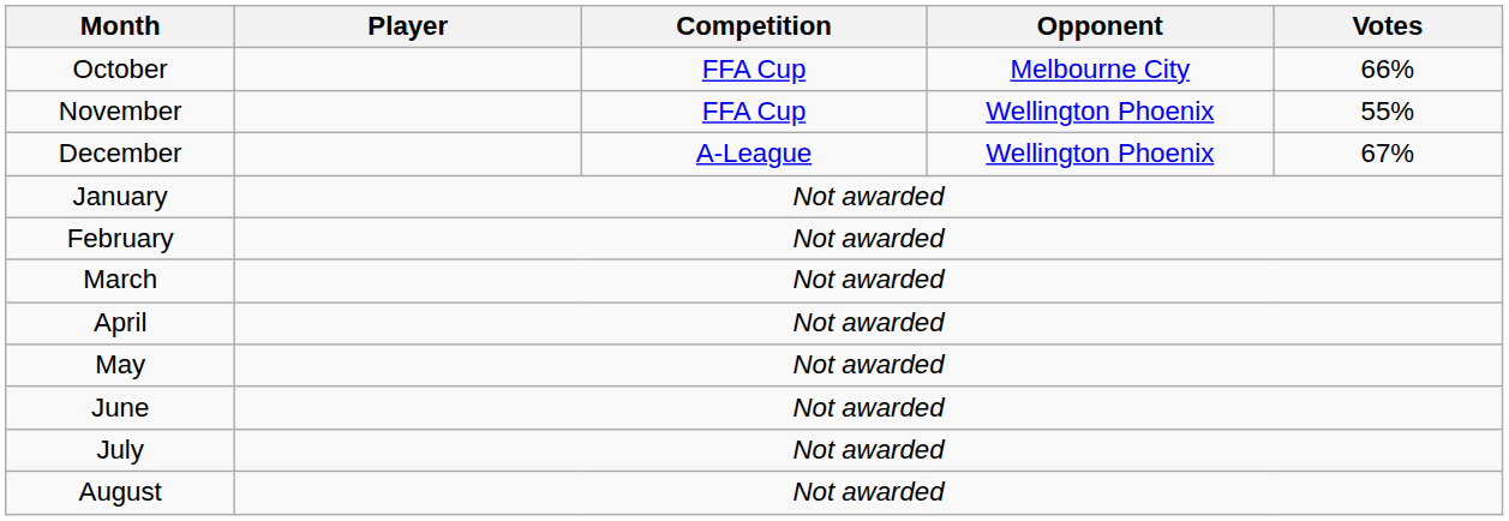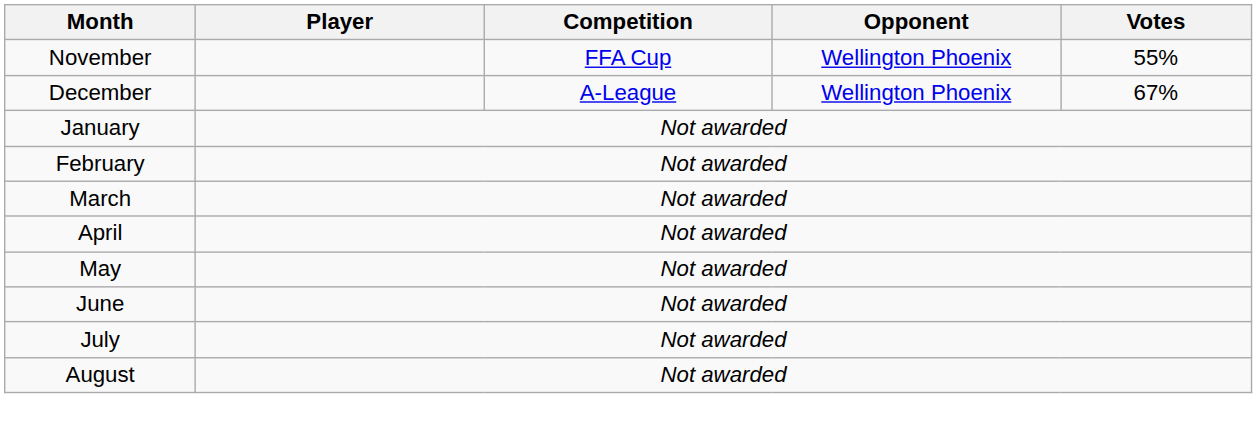- row: October | FFA Cup | Melbourne City | 66%
